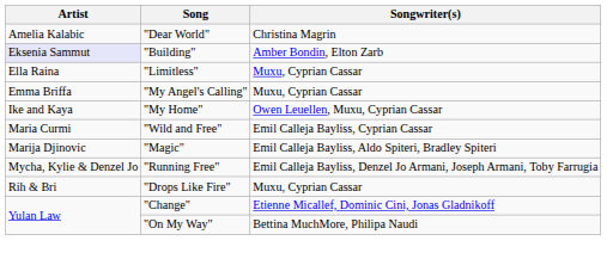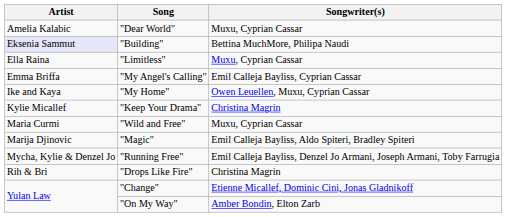"Dear World" | Songwriter(s): Christina Magrin -> Muxu, Cyprian Cassar
"Building" | Songwriter(s): Amber Bondin, Elton Zarb -> Bettina MuchMore, Philipa Naudi
"My Angel's Calling" | Songwriter(s): Muxu, Cyprian Cassar -> Emil Calleja Bayliss, Cyprian Cassar
+ row: Kylie Micallef | "Keep Your Drama" | Christina Magrin
"Wild and Free" | Songwriter(s): Emil Calleja Bayliss, Cyprian Cassar -> Muxu, Cyprian Cassar
"Drops Like Fire" | Songwriter(s): Muxu, Cyprian Cassar -> Christina Magrin
"On My Way" | Songwriter(s): Bettina MuchMore, Philipa Naudi -> Amber Bondin, Elton Zarb
